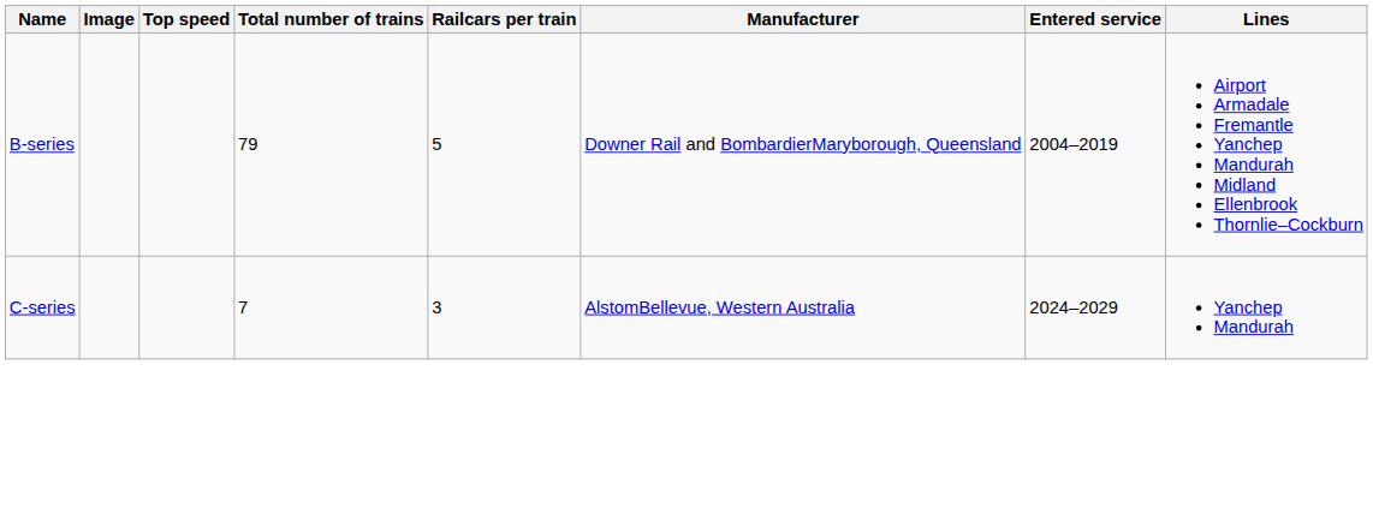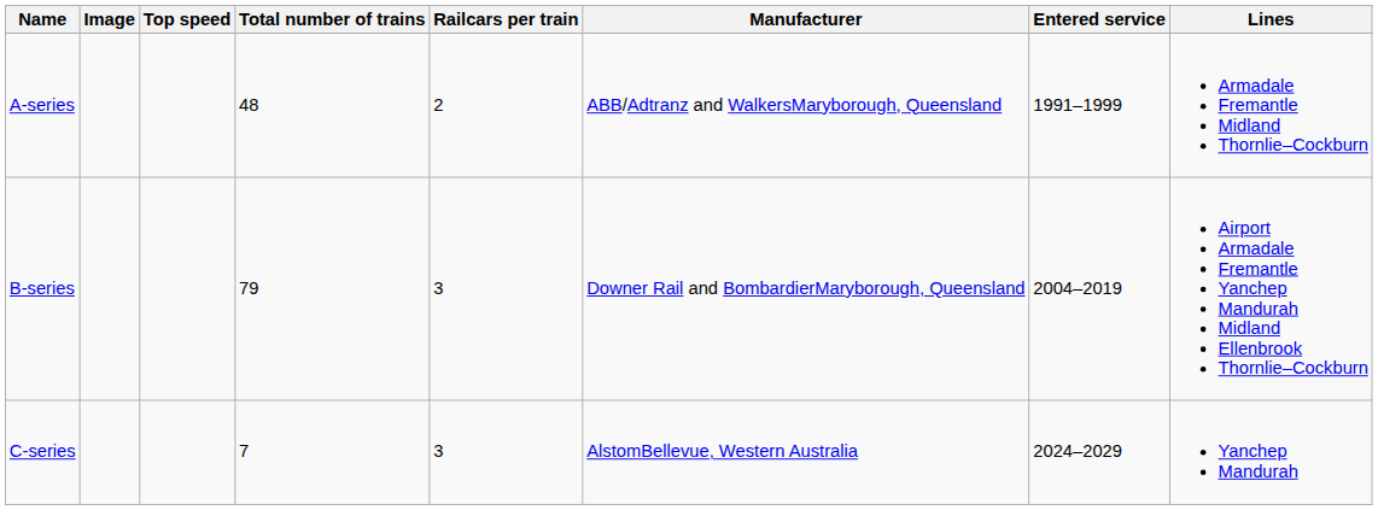+ row: A-series | 48 | 2 | ABB/Adtranz and WalkersMaryborough, Queensland | 1991–1999 | Armadale Fremantle Midland Thornlie–Cockburn
B-series | Railcars per train: 5 -> 3
